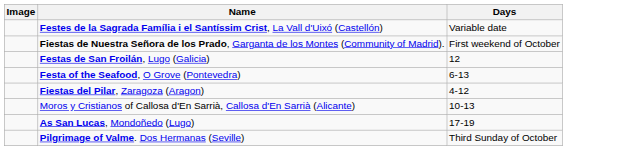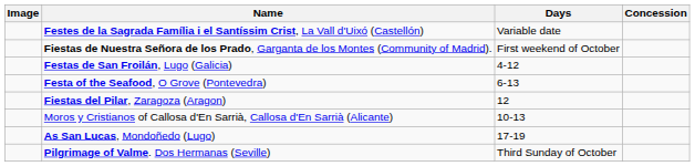+ column: Concession
Festas de San Froilán, Lugo (Galicia) | Days: 12 -> 4-12
Fiestas del Pilar, Zaragoza (Aragon) | Days: 4-12 -> 12
